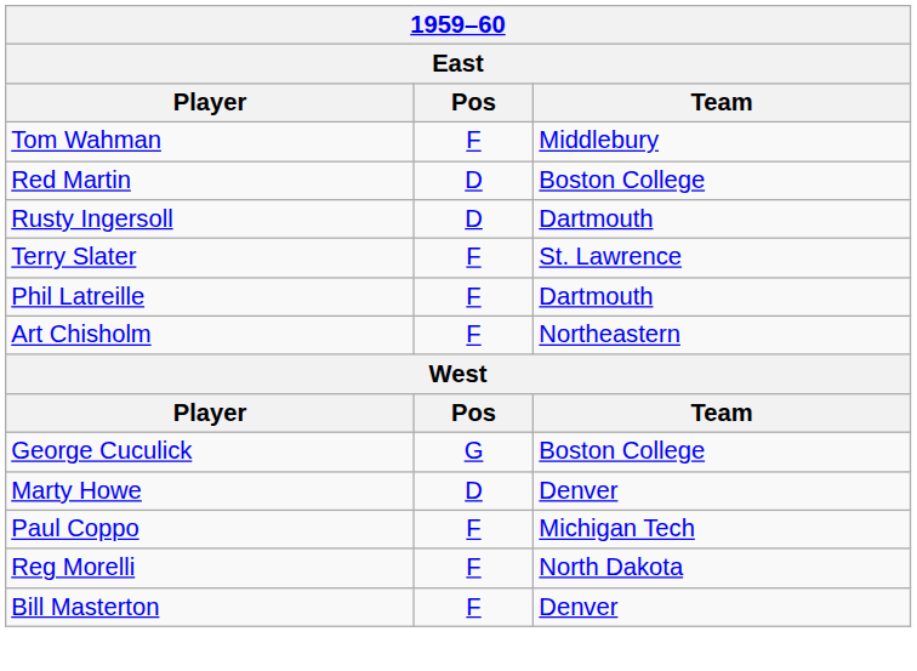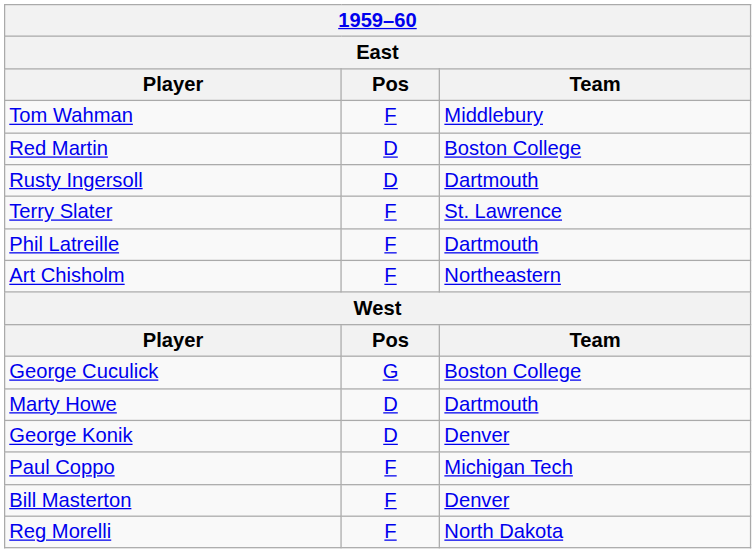Marty Howe | Team: Denver -> Dartmouth
+ row: George Konik | D | Denver
rows swapped: Reg Morelli <-> Bill Masterton
